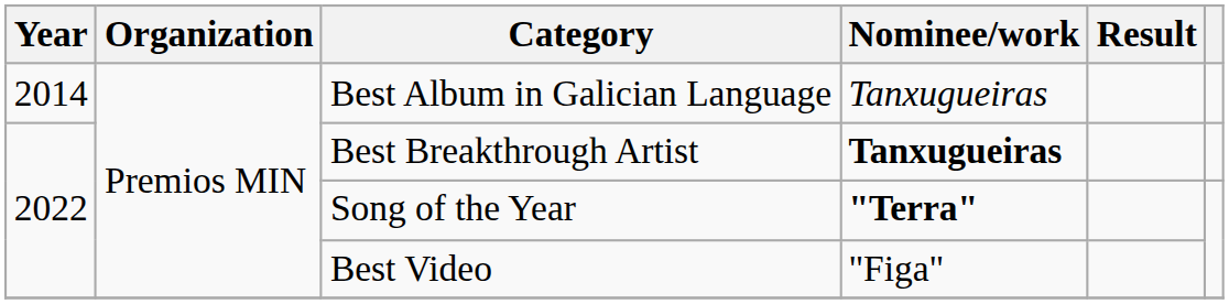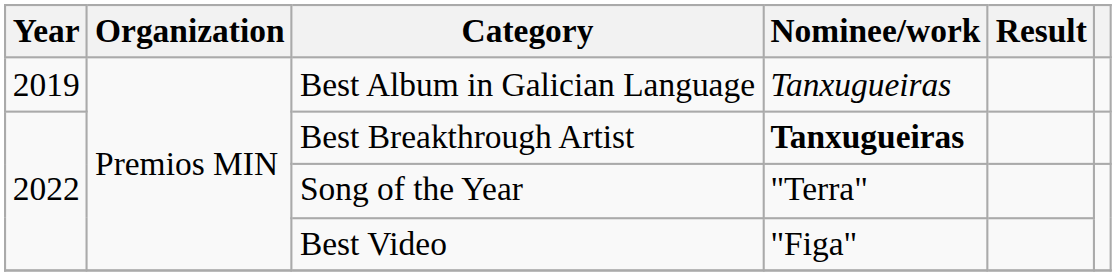Best Album in Galician Language | Year: 2014 -> 2019
Song of the Year | Nominee/work: bold -> normal
